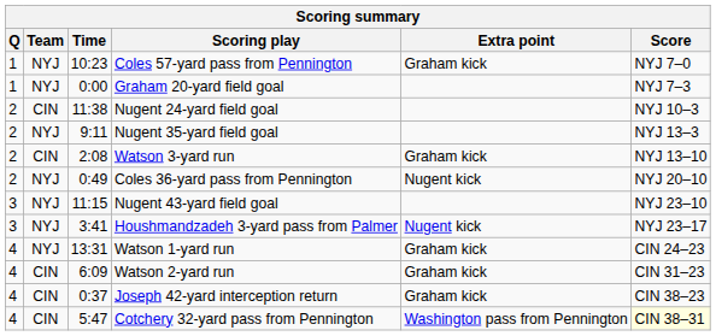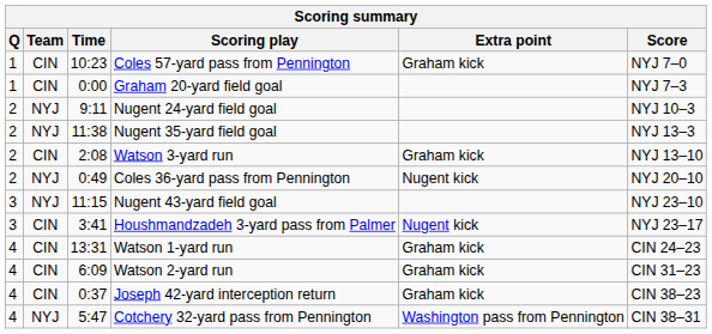Coles 57-yard pass from Pennington | Team: NYJ -> CIN
Graham 20-yard field goal | Team: NYJ -> CIN
Nugent 24-yard field goal | Team: CIN -> NYJ
Nugent 24-yard field goal | Time: 11:38 -> 9:11
Nugent 35-yard field goal | Time: 9:11 -> 11:38
Houshmandzadeh 3-yard pass from Palmer | Team: NYJ -> CIN
Watson 1-yard run | Team: NYJ -> CIN
Cotchery 32-yard pass from Pennington | Team: CIN -> NYJ
Cotchery 32-yard pass from Pennington | Score: lightyellow background -> no background
